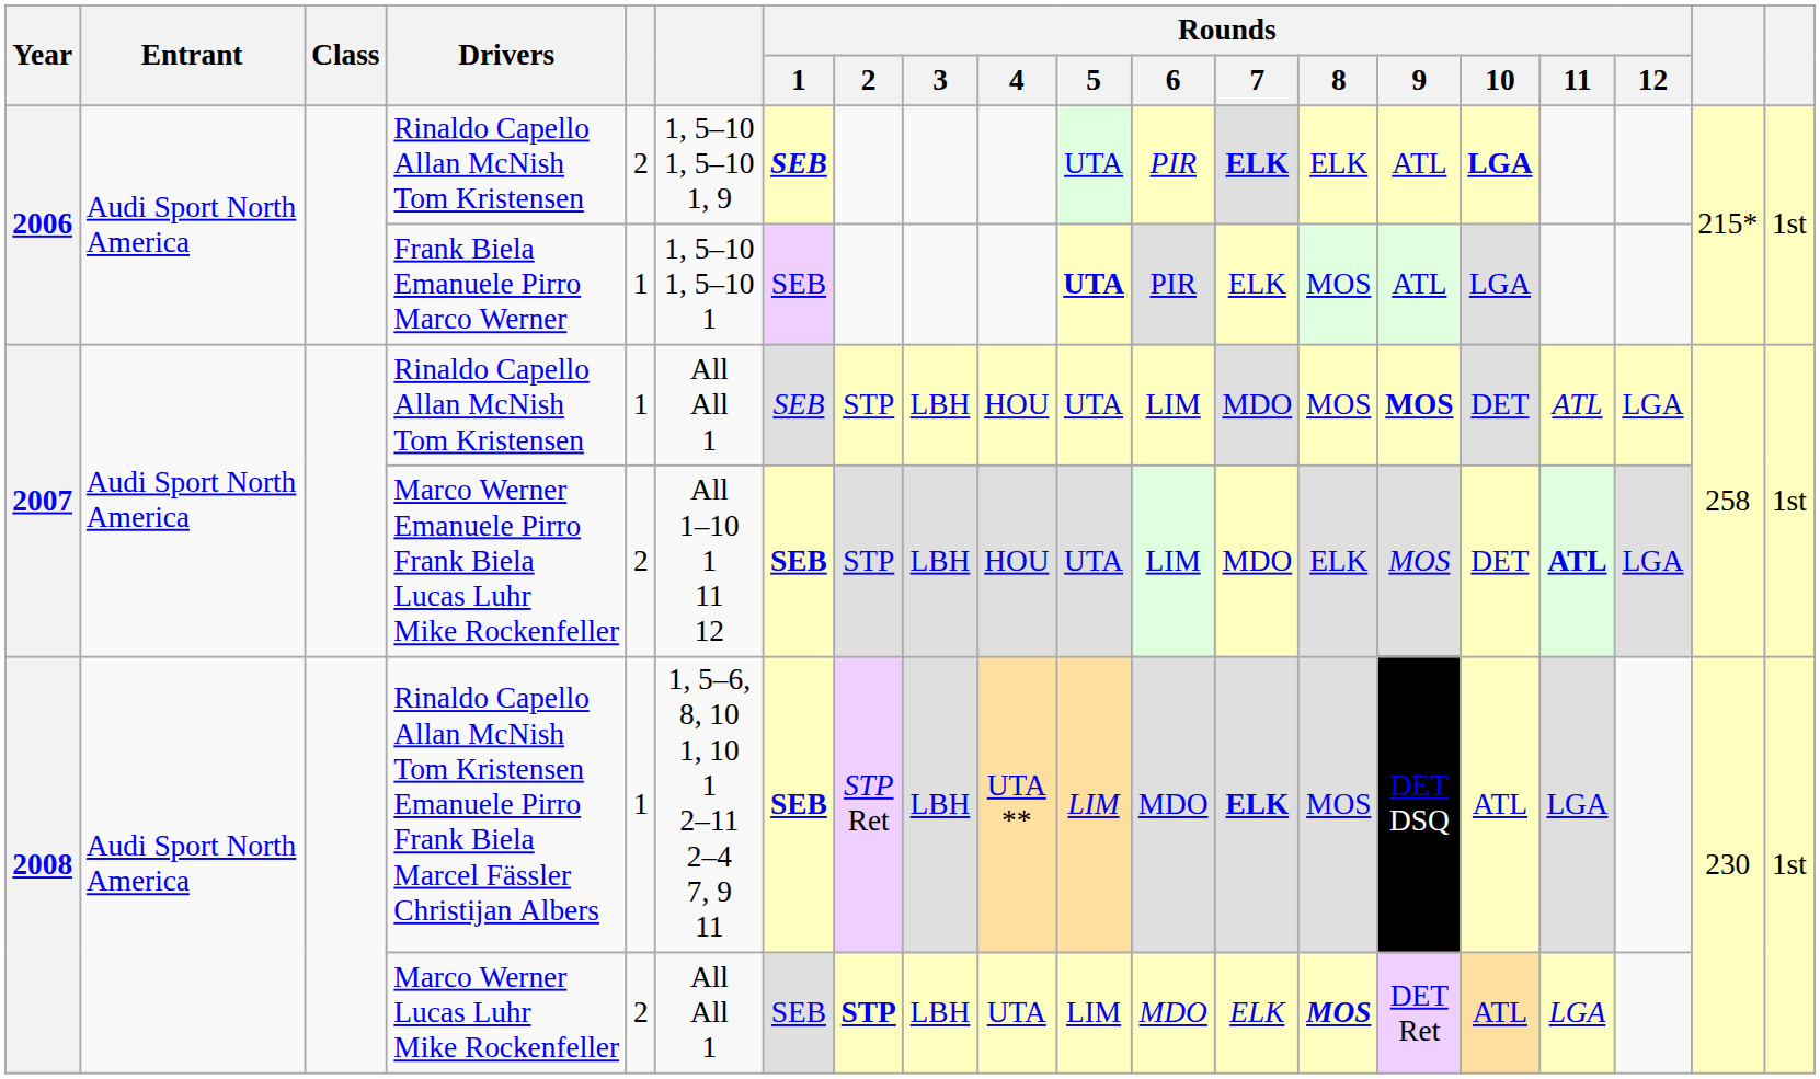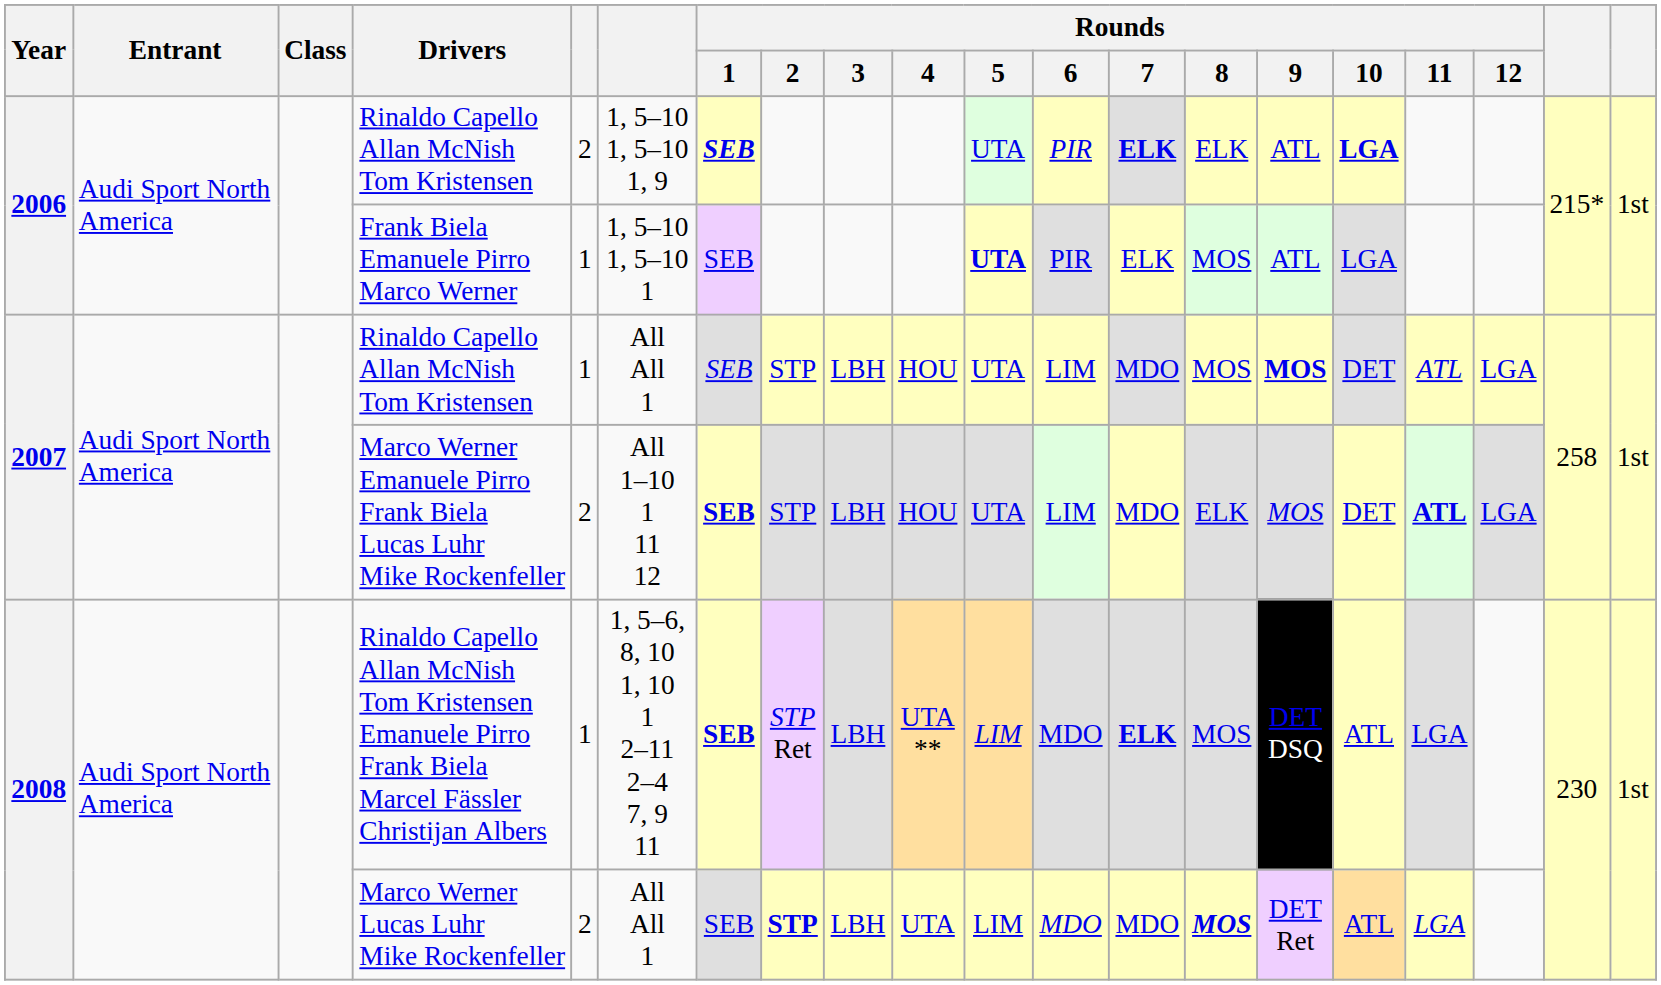Marco Werner Lucas Luhr Mike Rockenfeller | Rounds / 7: ELK -> MDO
